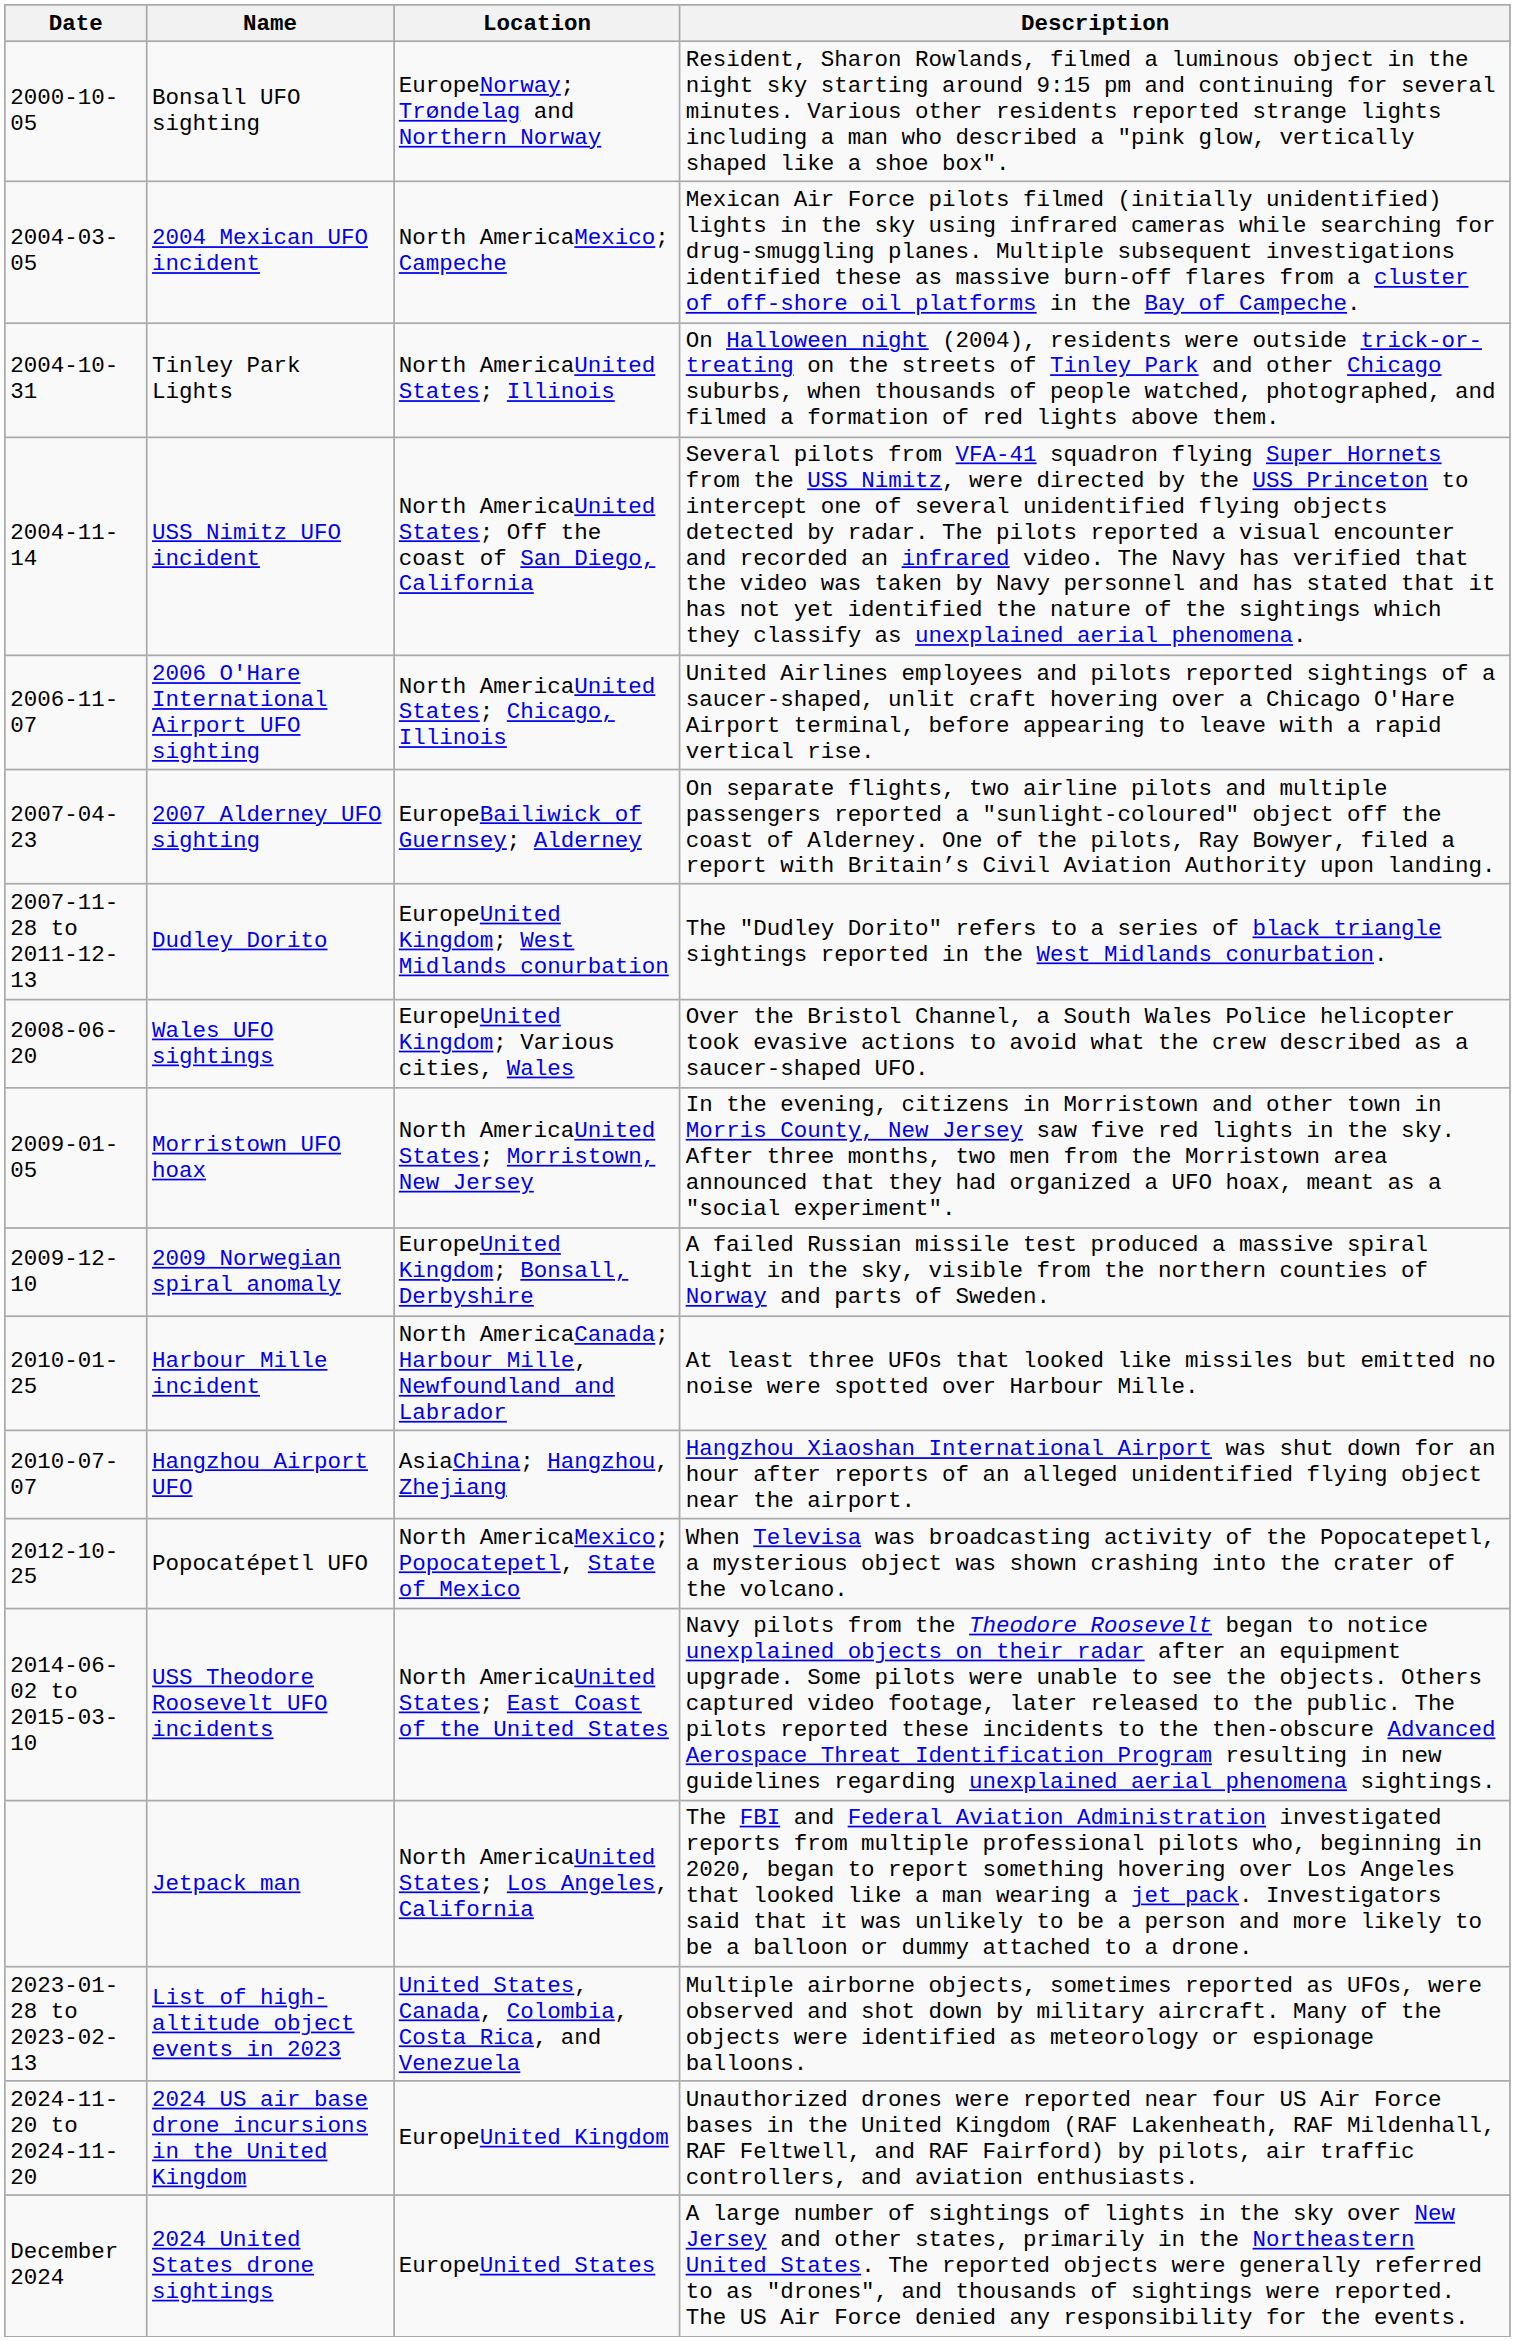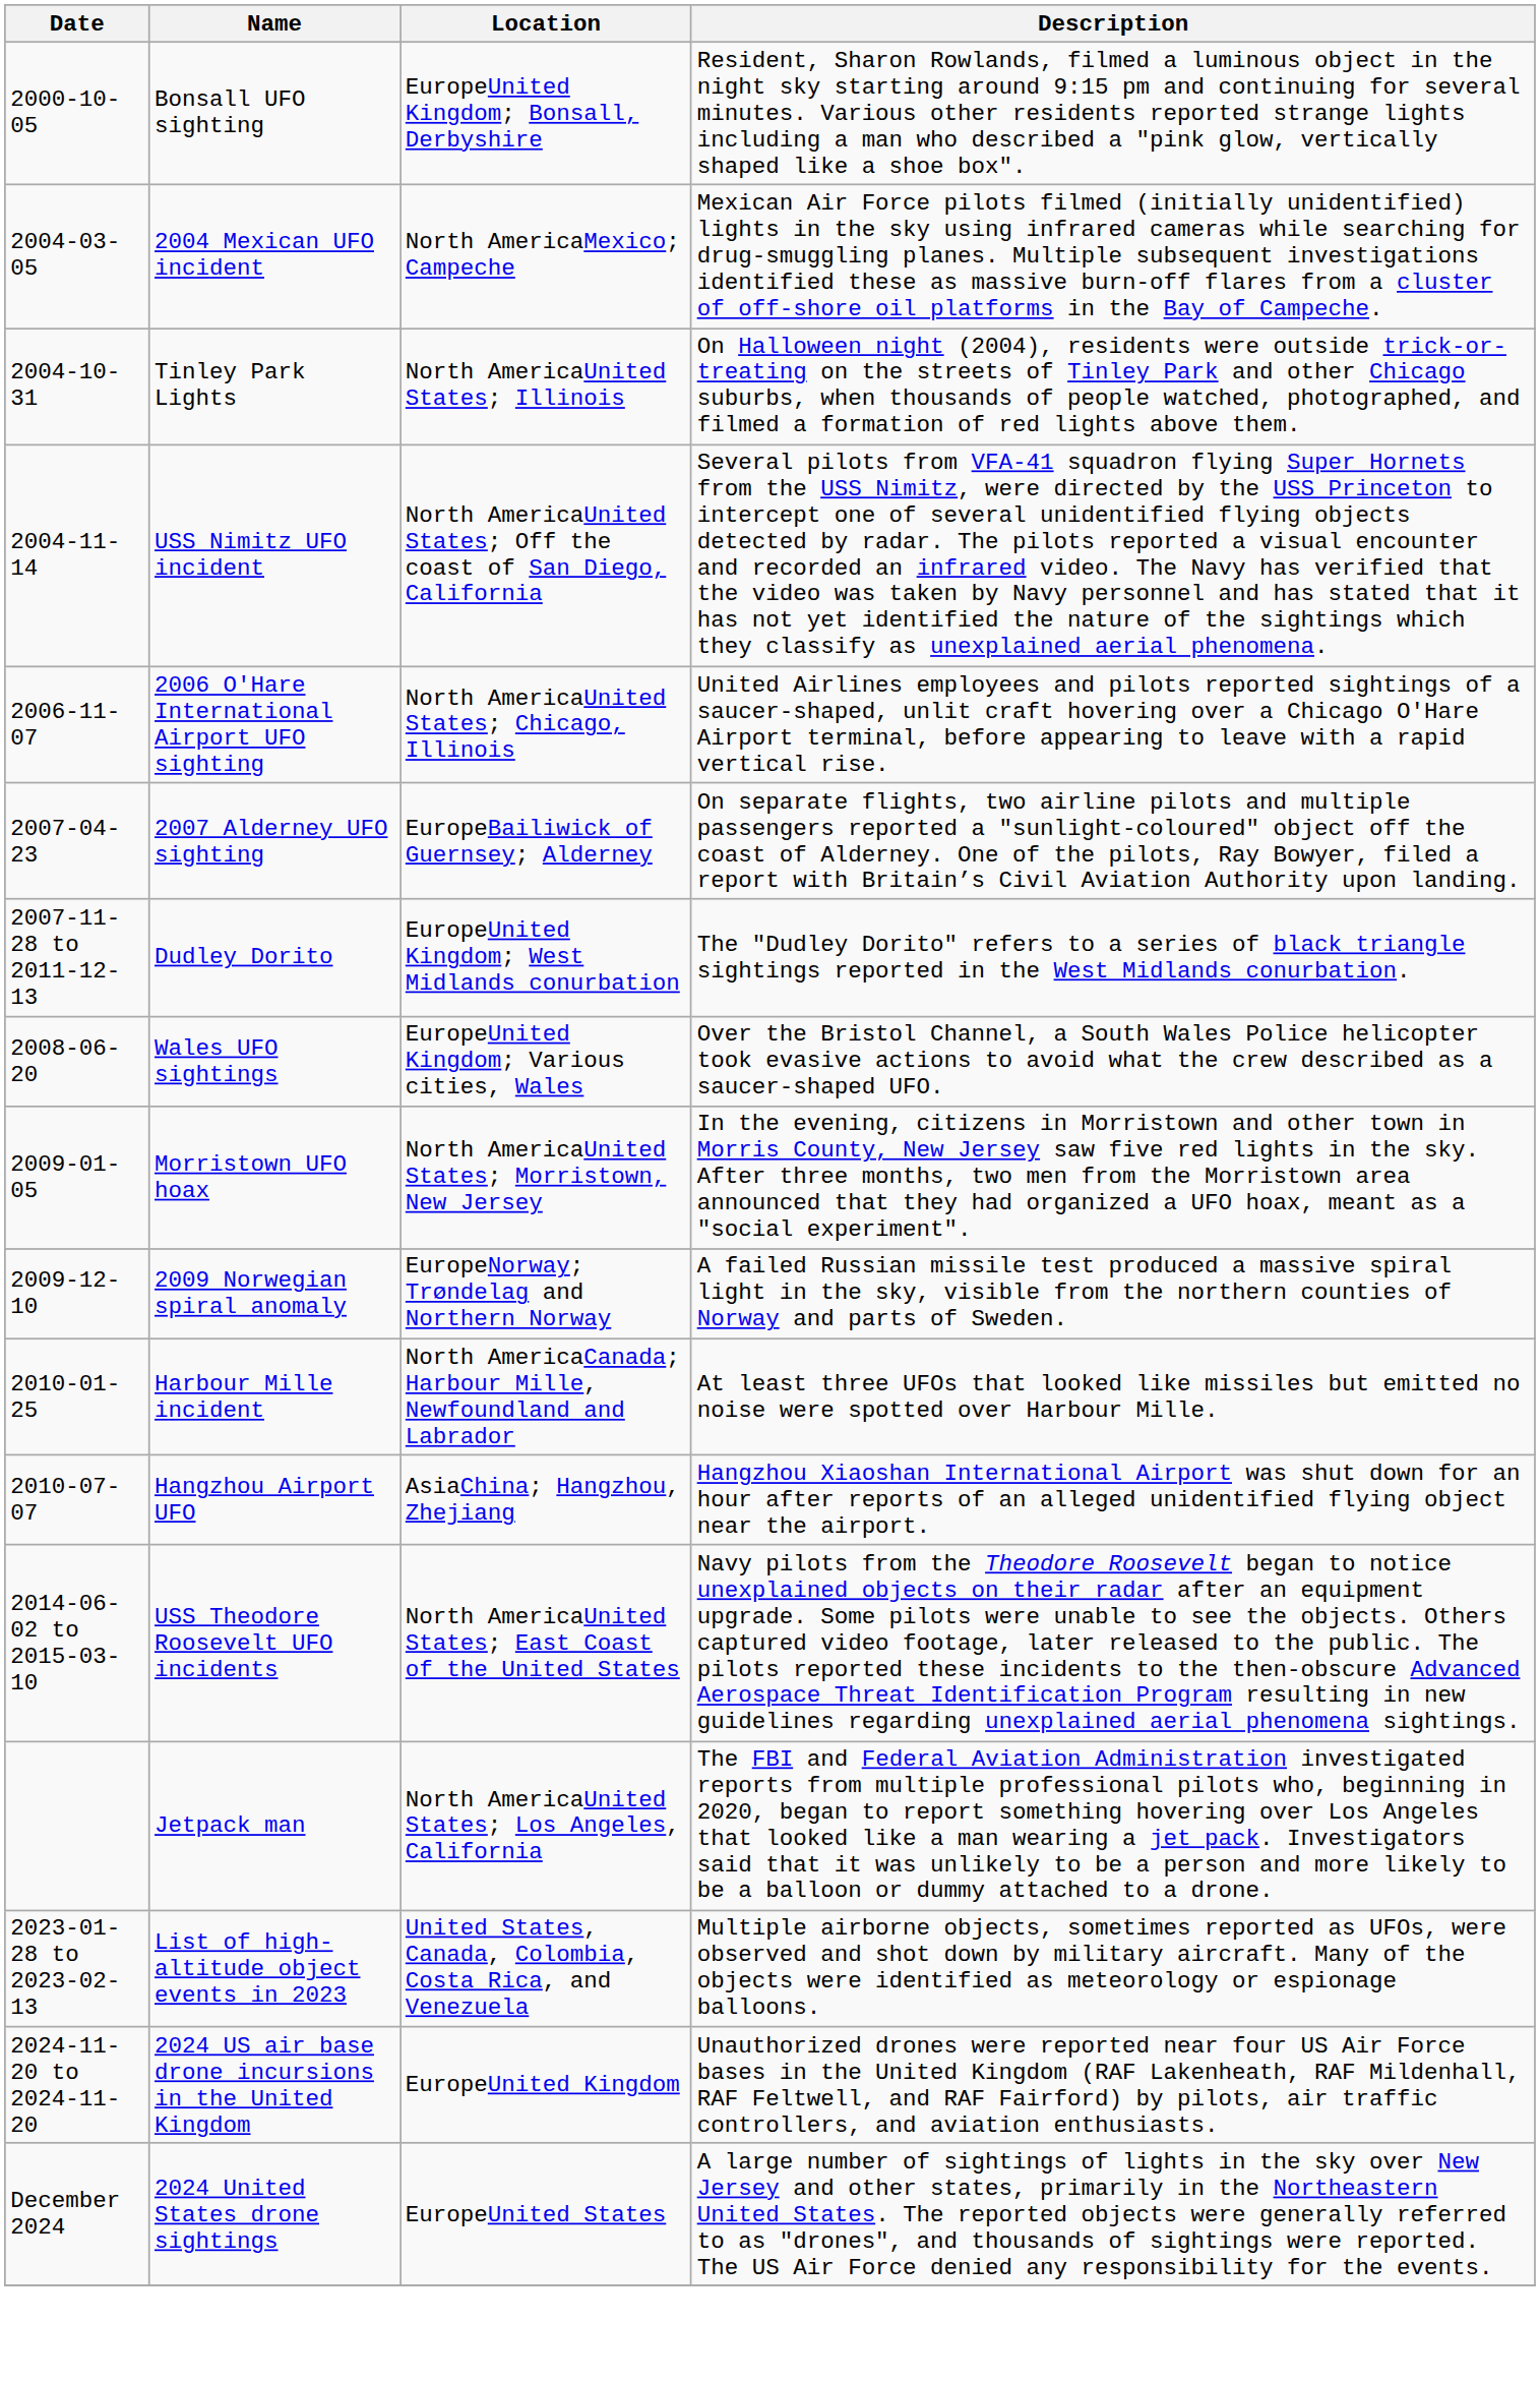Bonsall UFO sighting | Location: EuropeNorway; Trøndelag and Northern Norway -> EuropeUnited Kingdom; Bonsall, Derbyshire
2009 Norwegian spiral anomaly | Location: EuropeUnited Kingdom; Bonsall, Derbyshire -> EuropeNorway; Trøndelag and Northern Norway
- row: 2012-10-25 | Popocatépetl UFO | North AmericaMexico; Popocatepetl, State of Mexico | When Televisa was broadcasting activity of the Popocatepetl, a mysterious object was shown crashing into the crater of the volcano.
